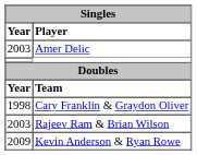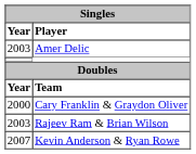Cary Franklin & Graydon Oliver | Year: 1998 -> 2000
Kevin Anderson & Ryan Rowe | Year: 2009 -> 2007
